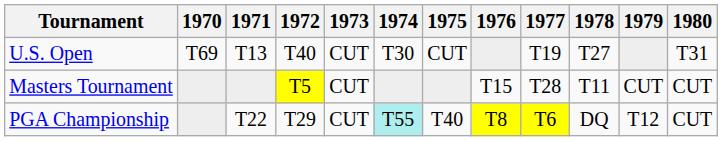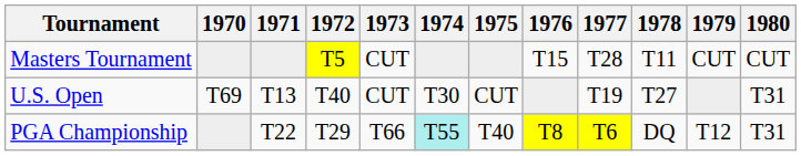rows swapped: Masters Tournament <-> U.S. Open
PGA Championship | 1973: CUT -> T66
PGA Championship | 1980: CUT -> T31
